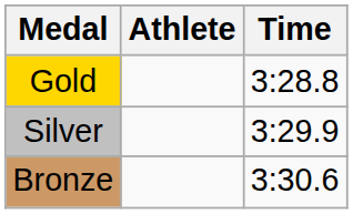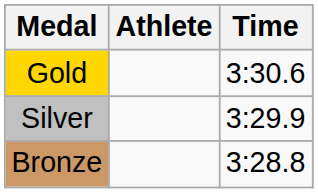Gold | Time: 3:28.8 -> 3:30.6
Bronze | Time: 3:30.6 -> 3:28.8
